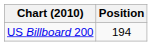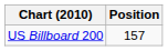US Billboard 200 | Position: 194 -> 157
